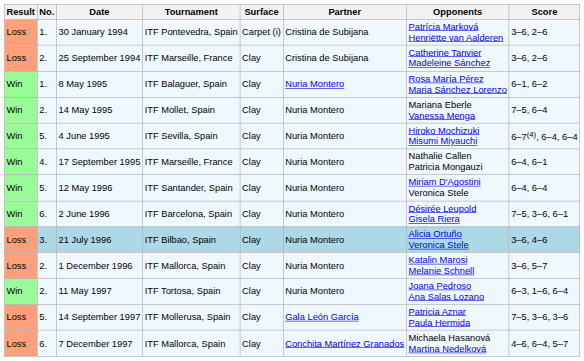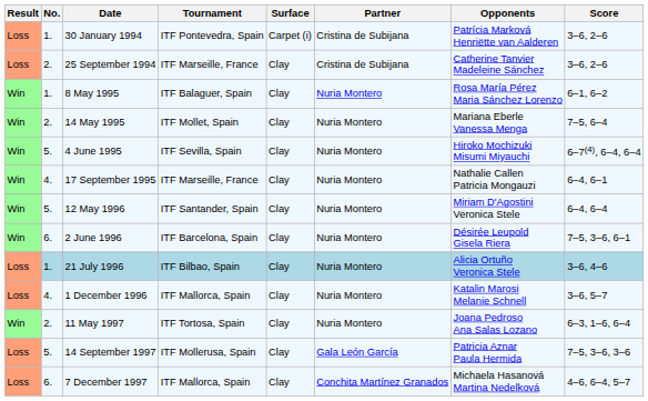21 July 1996 | No.: 3. -> 1.
1 December 1996 | No.: 2. -> 4.
